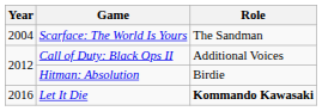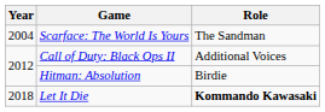Let It Die | Year: 2016 -> 2018
